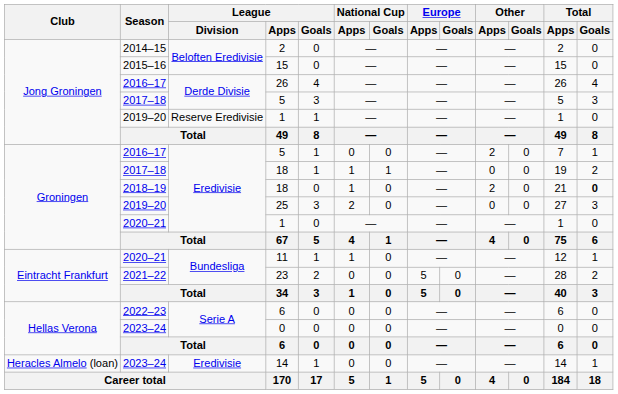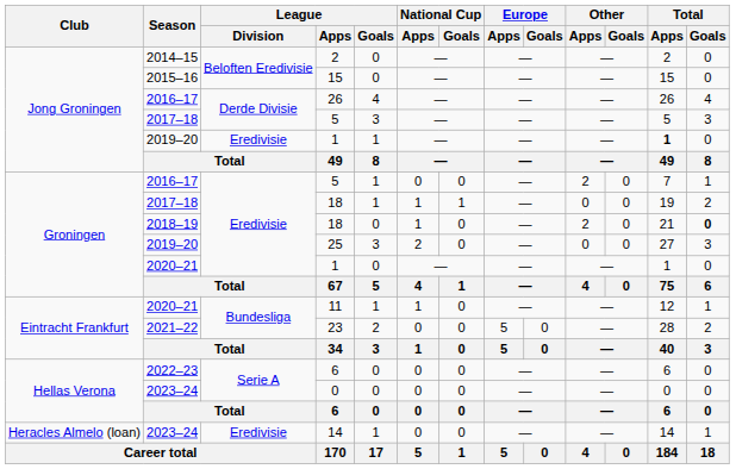2019–20 / 1 | League / Division: Reserve Eredivisie -> Eredivisie
2019–20 / 1 | Total / Apps: normal -> bold
